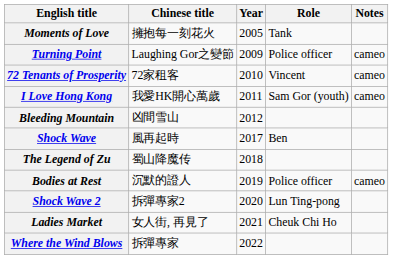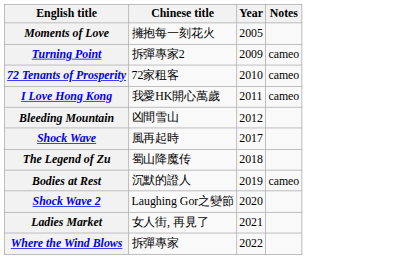- column: Role | Tank | Police officer | Vincent | Sam Gor (youth) | Ben | Police officer | Lun Ting-pong | Cheuk Chi Ho
Turning Point | Chinese title: Laughing Gor之變節 -> 拆彈專家2
Shock Wave 2 | Chinese title: 拆彈專家2 -> Laughing Gor之變節
